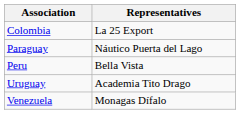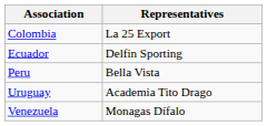+ row: Ecuador | Delfin Sporting
- row: Paraguay | Náutico Puerta del Lago
